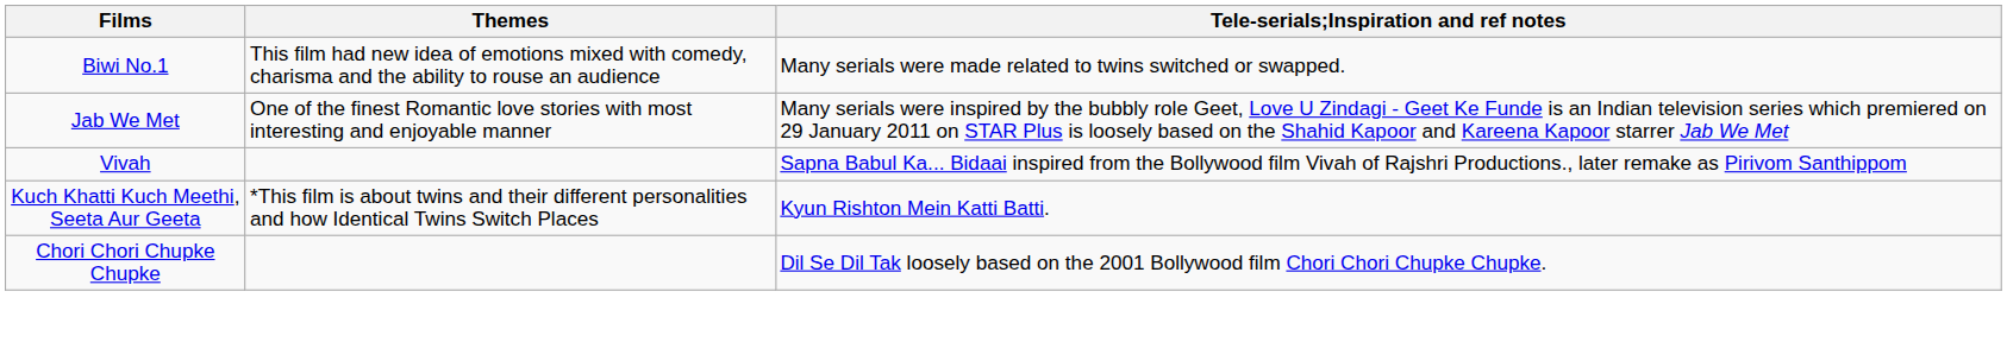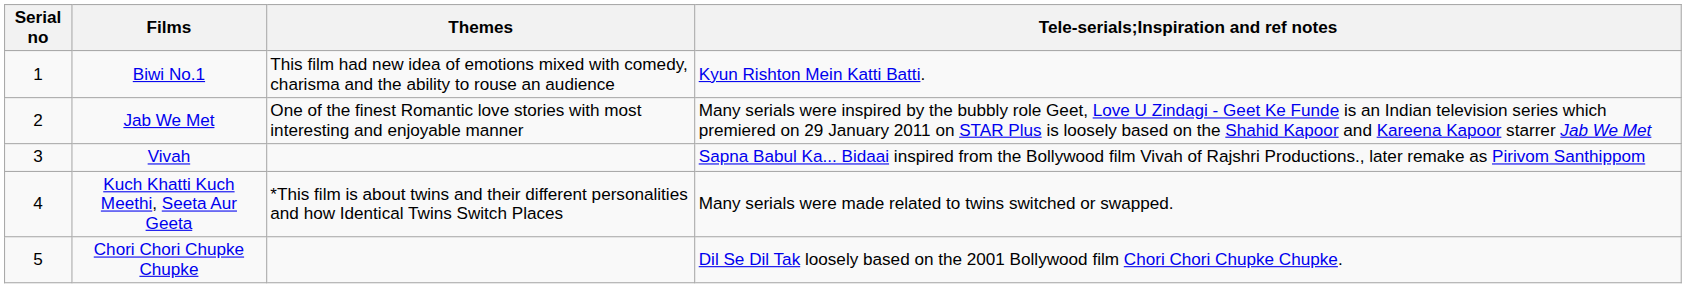+ column: Serial no | 1 | 2 | 3 | 4 | 5
Biwi No.1 | Tele-serials;Inspiration and ref notes: Many serials were made related to twins switched or swapped. -> Kyun Rishton Mein Katti Batti.
Kuch Khatti Kuch Meethi, Seeta Aur Geeta | Tele-serials;Inspiration and ref notes: Kyun Rishton Mein Katti Batti. -> Many serials were made related to twins switched or swapped.
